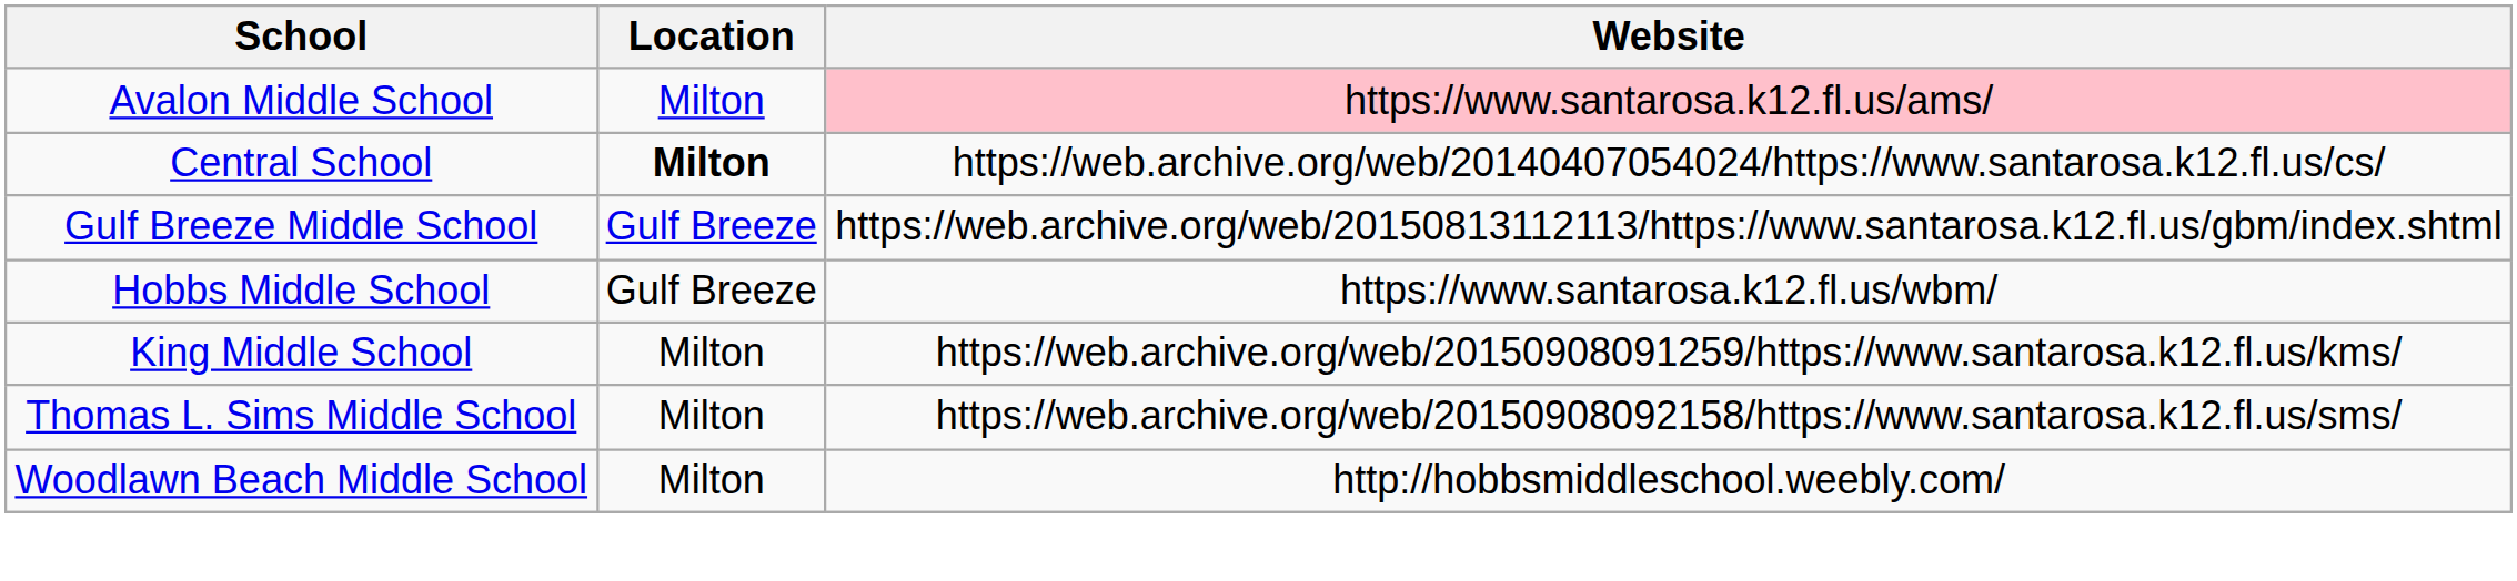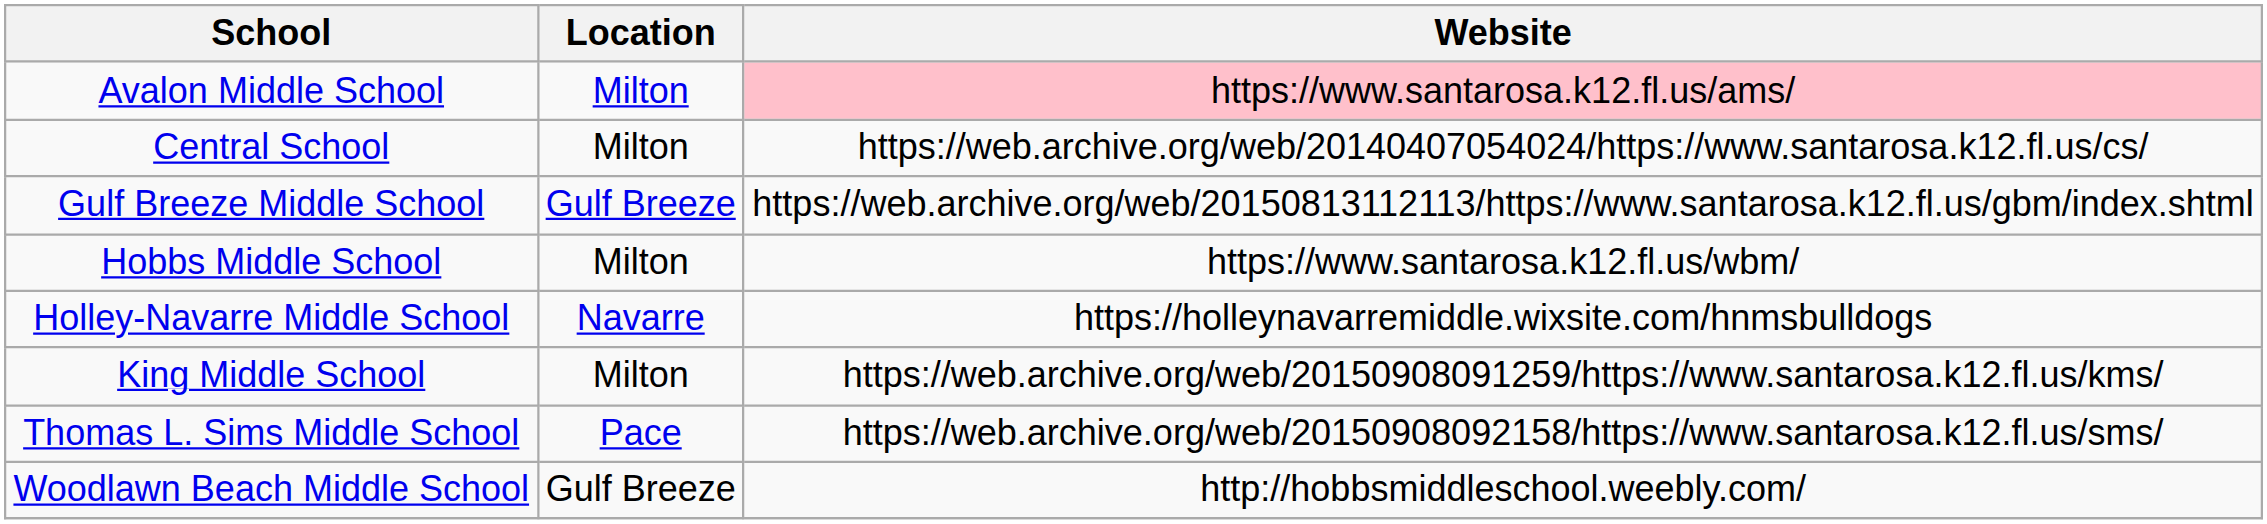Central School | Location: bold -> normal
Hobbs Middle School | Location: Gulf Breeze -> Milton
+ row: Holley-Navarre Middle School | Navarre | https://holleynavarremiddle.wixsite.com/hnmsbulldogs
Thomas L. Sims Middle School | Location: Milton -> Pace
Woodlawn Beach Middle School | Location: Milton -> Gulf Breeze
